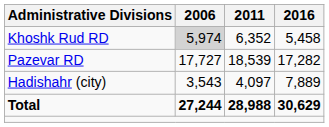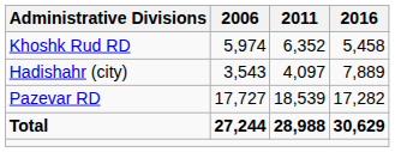Khoshk Rud RD | 2006: lightgrey background -> no background
rows swapped: Pazevar RD <-> Hadishahr (city)
